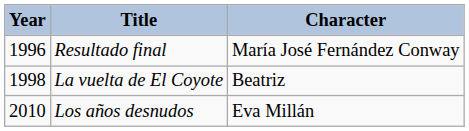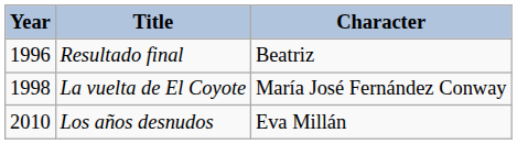Resultado final | Character: María José Fernández Conway -> Beatriz
La vuelta de El Coyote | Character: Beatriz -> María José Fernández Conway
